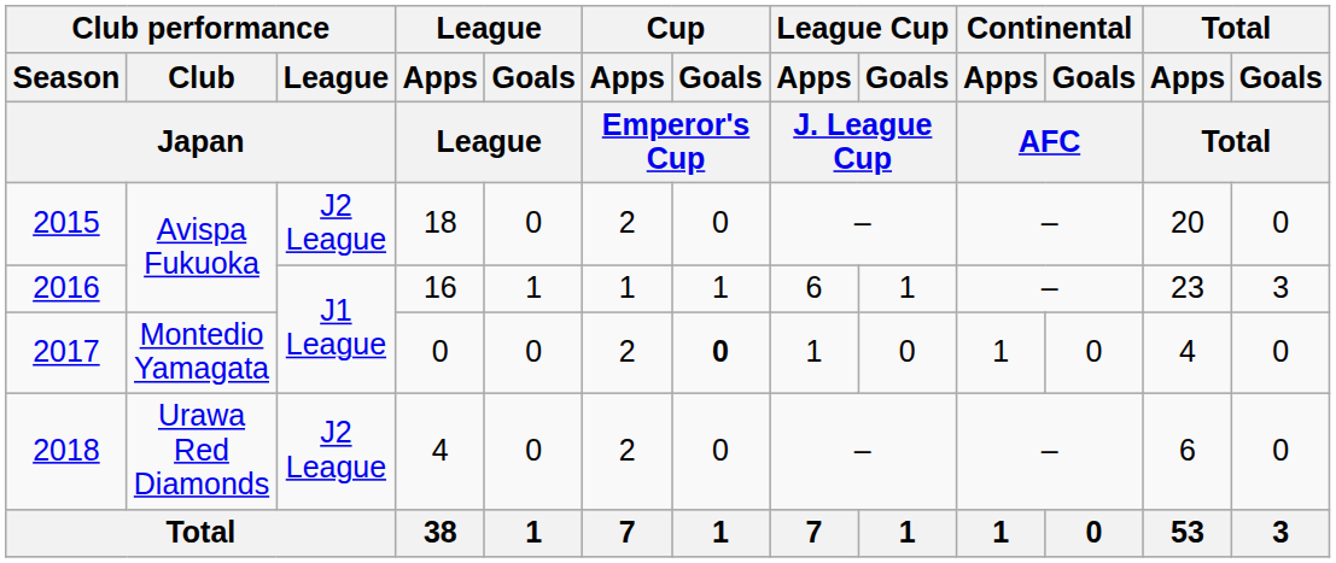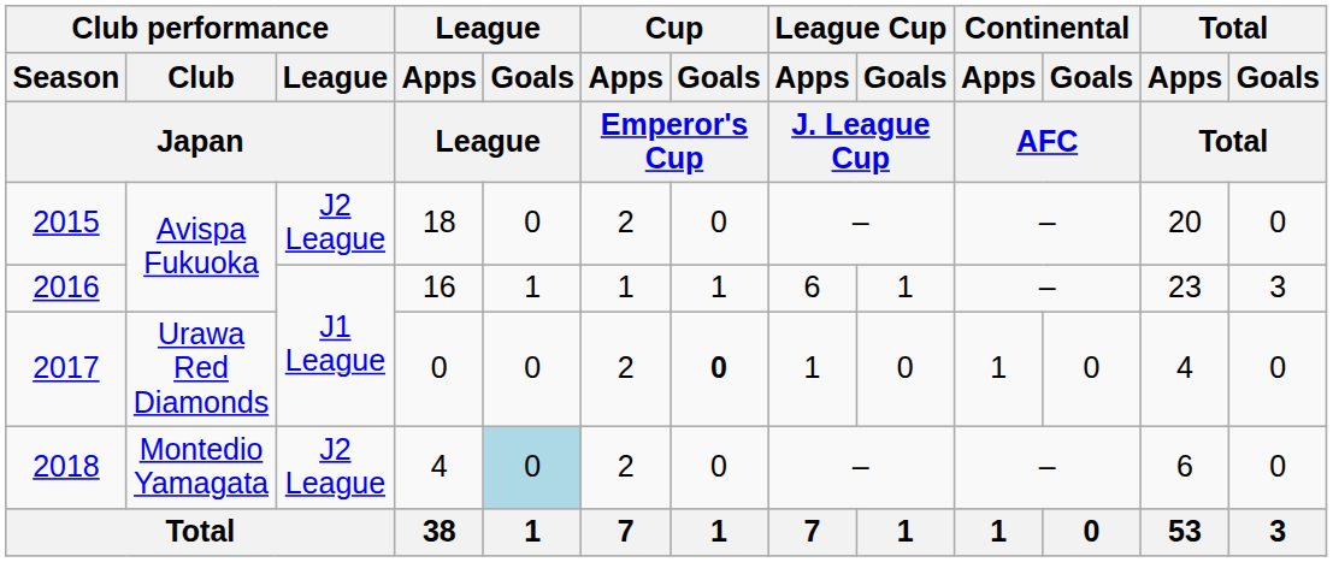2017 | Club performance / Club / Japan: Montedio Yamagata -> Urawa Red Diamonds
2018 | Club performance / Club / Japan: Urawa Red Diamonds -> Montedio Yamagata
2018 | League / Goals / League: no background -> lightblue background
